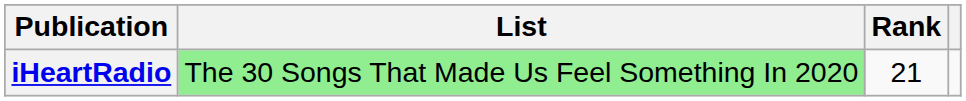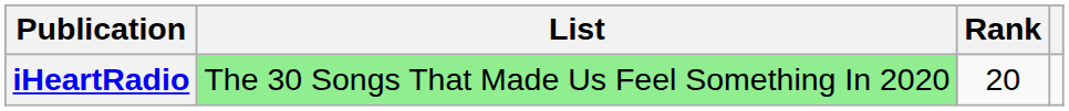iHeartRadio | Rank: 21 -> 20
